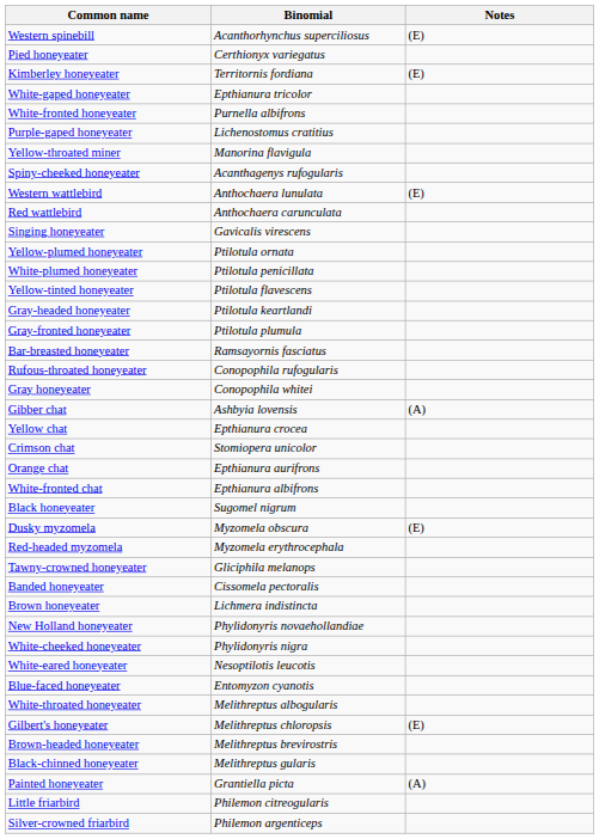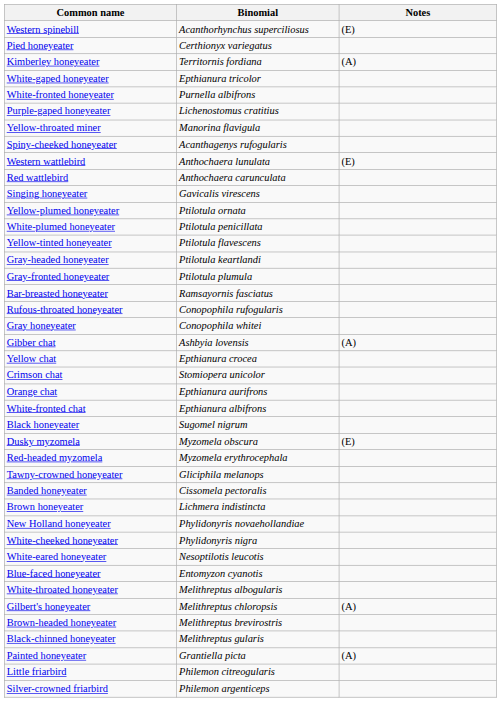Kimberley honeyeater | Notes: (E) -> (A)
Gilbert's honeyeater | Notes: (E) -> (A)
